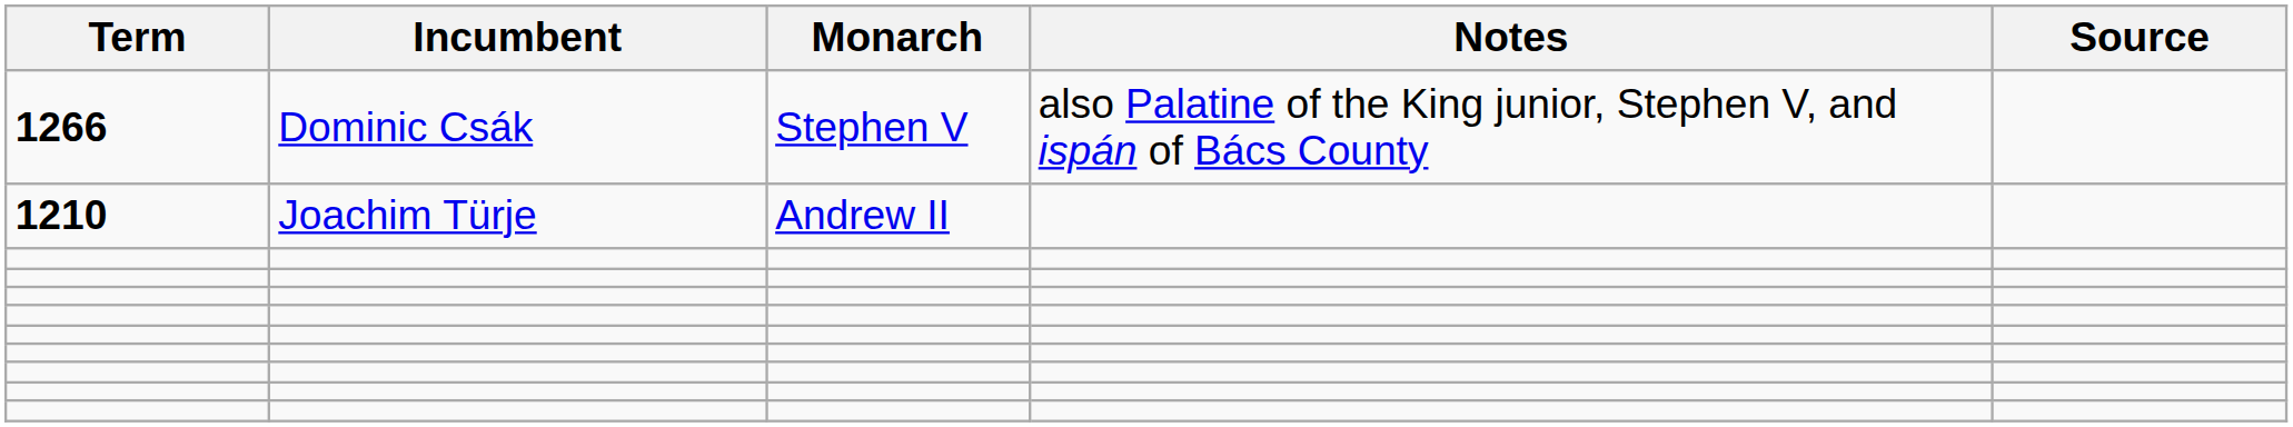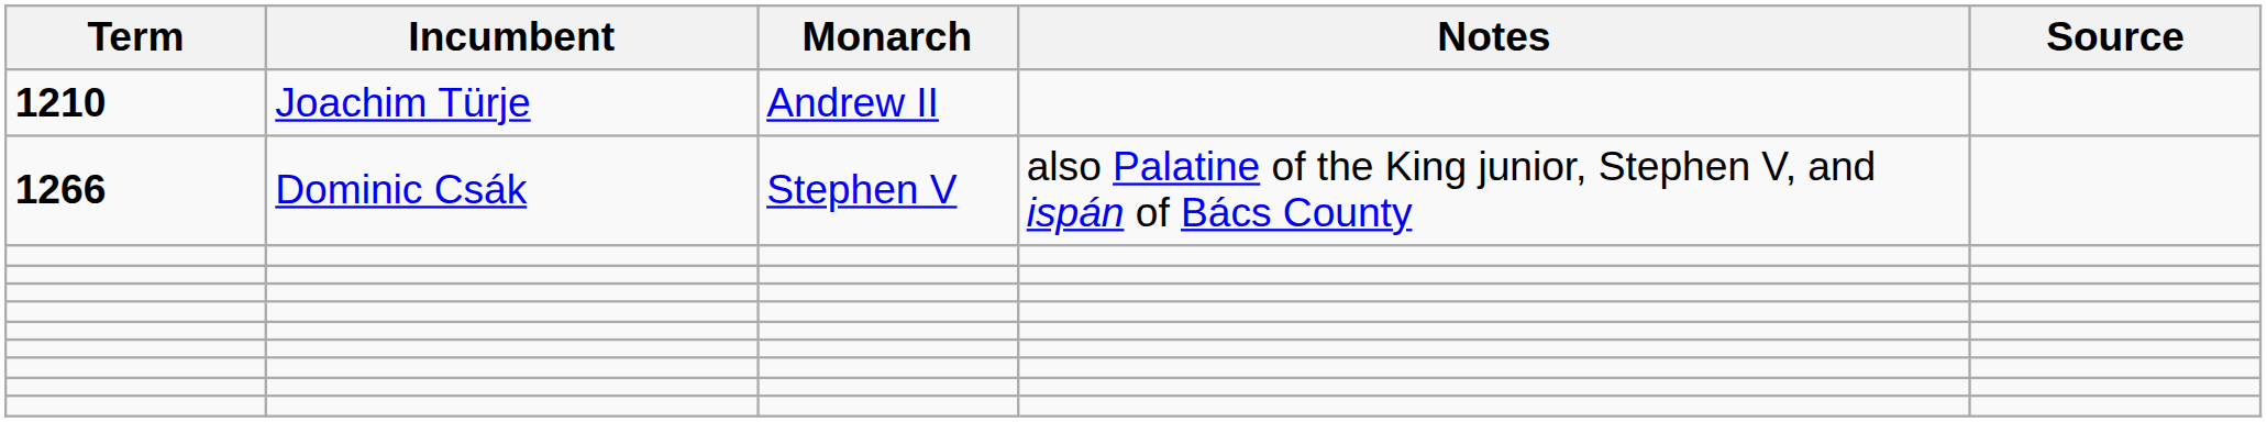rows swapped: 1210 <-> 1266
